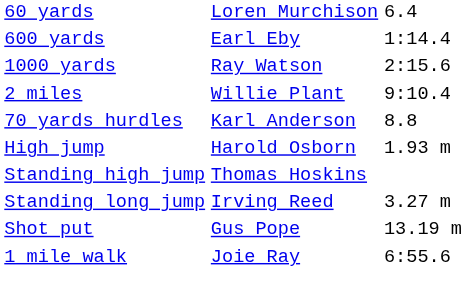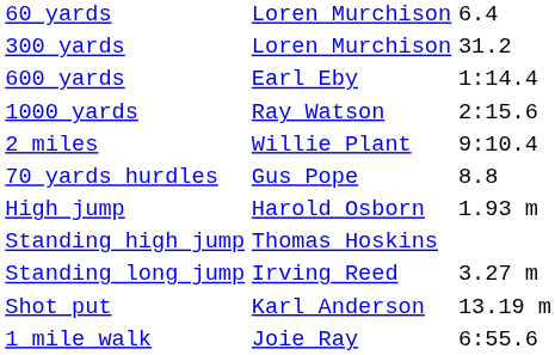+ row: 300 yards | Loren Murchison | 31.2
70 yards hurdles | column 2: Karl Anderson -> Gus Pope
Shot put | column 2: Gus Pope -> Karl Anderson
